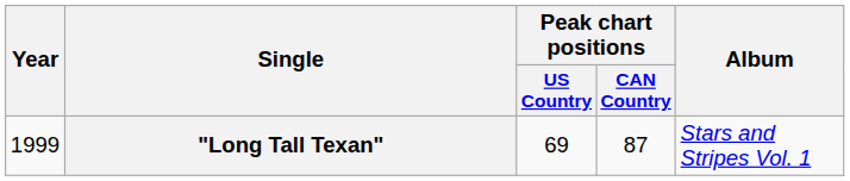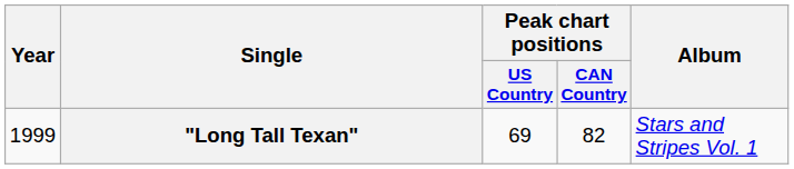"Long Tall Texan" | Peak chart positions / CAN Country: 87 -> 82
